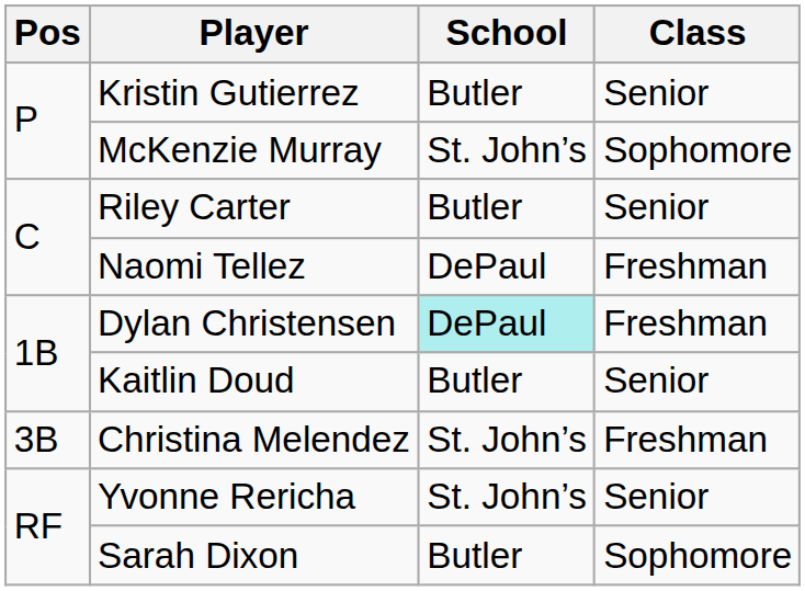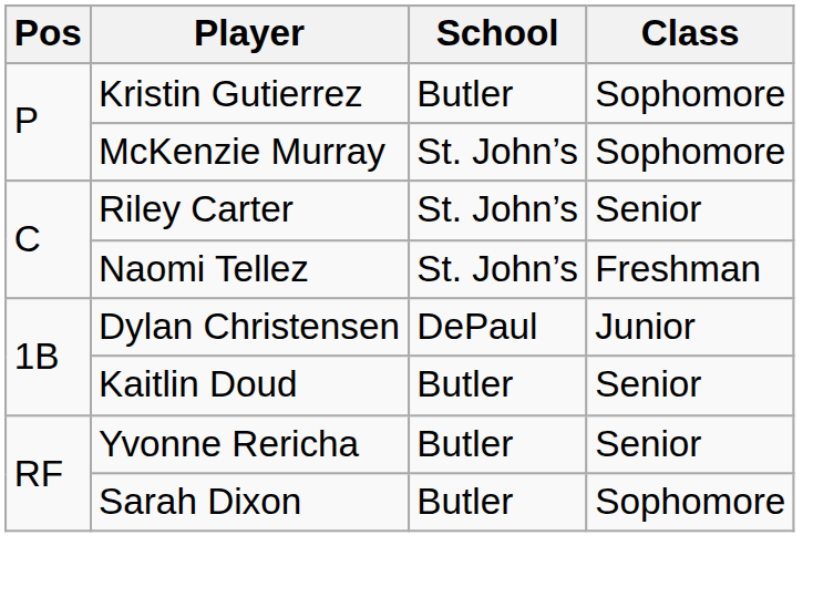Kristin Gutierrez | Class: Senior -> Sophomore
Riley Carter | School: Butler -> St. John’s
Naomi Tellez | School: DePaul -> St. John’s
Dylan Christensen | School: paleturquoise background -> no background
Dylan Christensen | Class: Freshman -> Junior
- row: 3B | Christina Melendez | St. John’s | Freshman
Yvonne Rericha | School: St. John’s -> Butler
